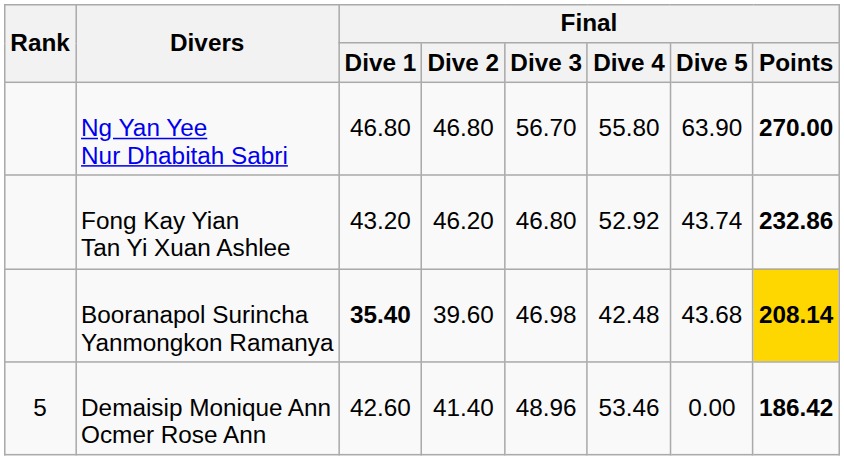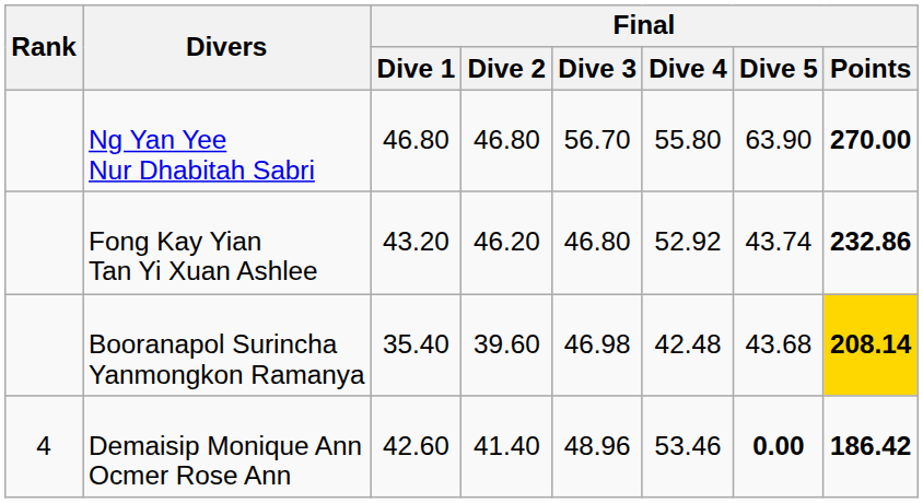Booranapol Surincha Yanmongkon Ramanya | Final / Dive 1: bold -> normal
Demaisip Monique Ann Ocmer Rose Ann | Rank: 5 -> 4
Demaisip Monique Ann Ocmer Rose Ann | Final / Dive 5: normal -> bold
